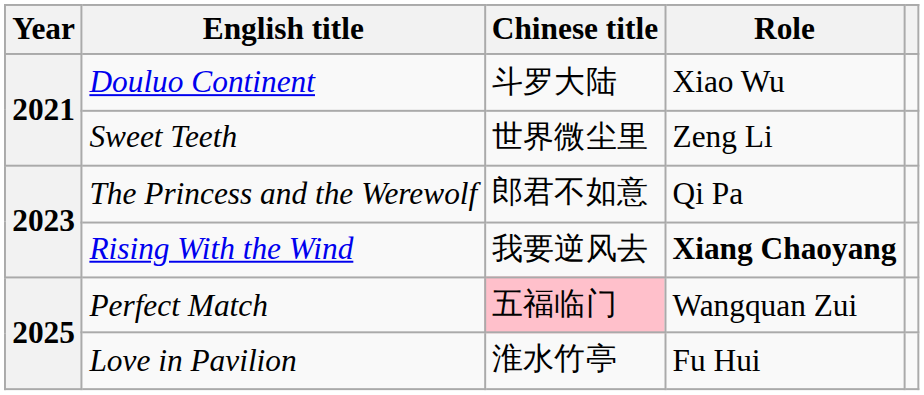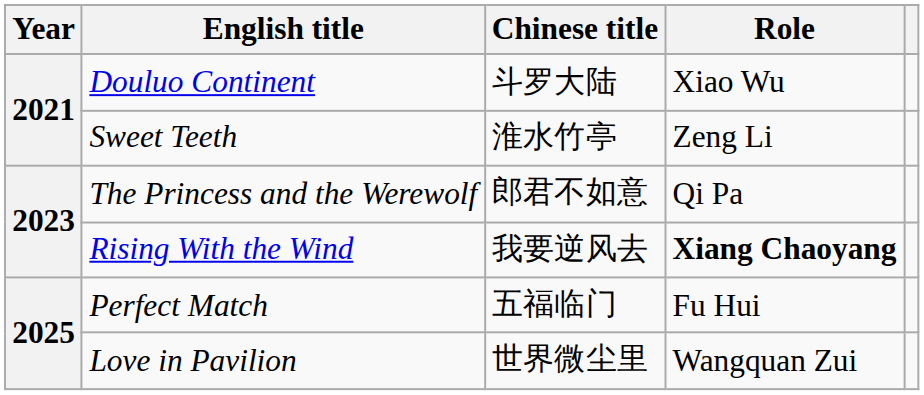Sweet Teeth | Chinese title: 世界微尘里 -> 淮水竹亭
Perfect Match | Chinese title: pink background -> no background
Perfect Match | Role: Wangquan Zui -> Fu Hui
Love in Pavilion | Chinese title: 淮水竹亭 -> 世界微尘里
Love in Pavilion | Role: Fu Hui -> Wangquan Zui
